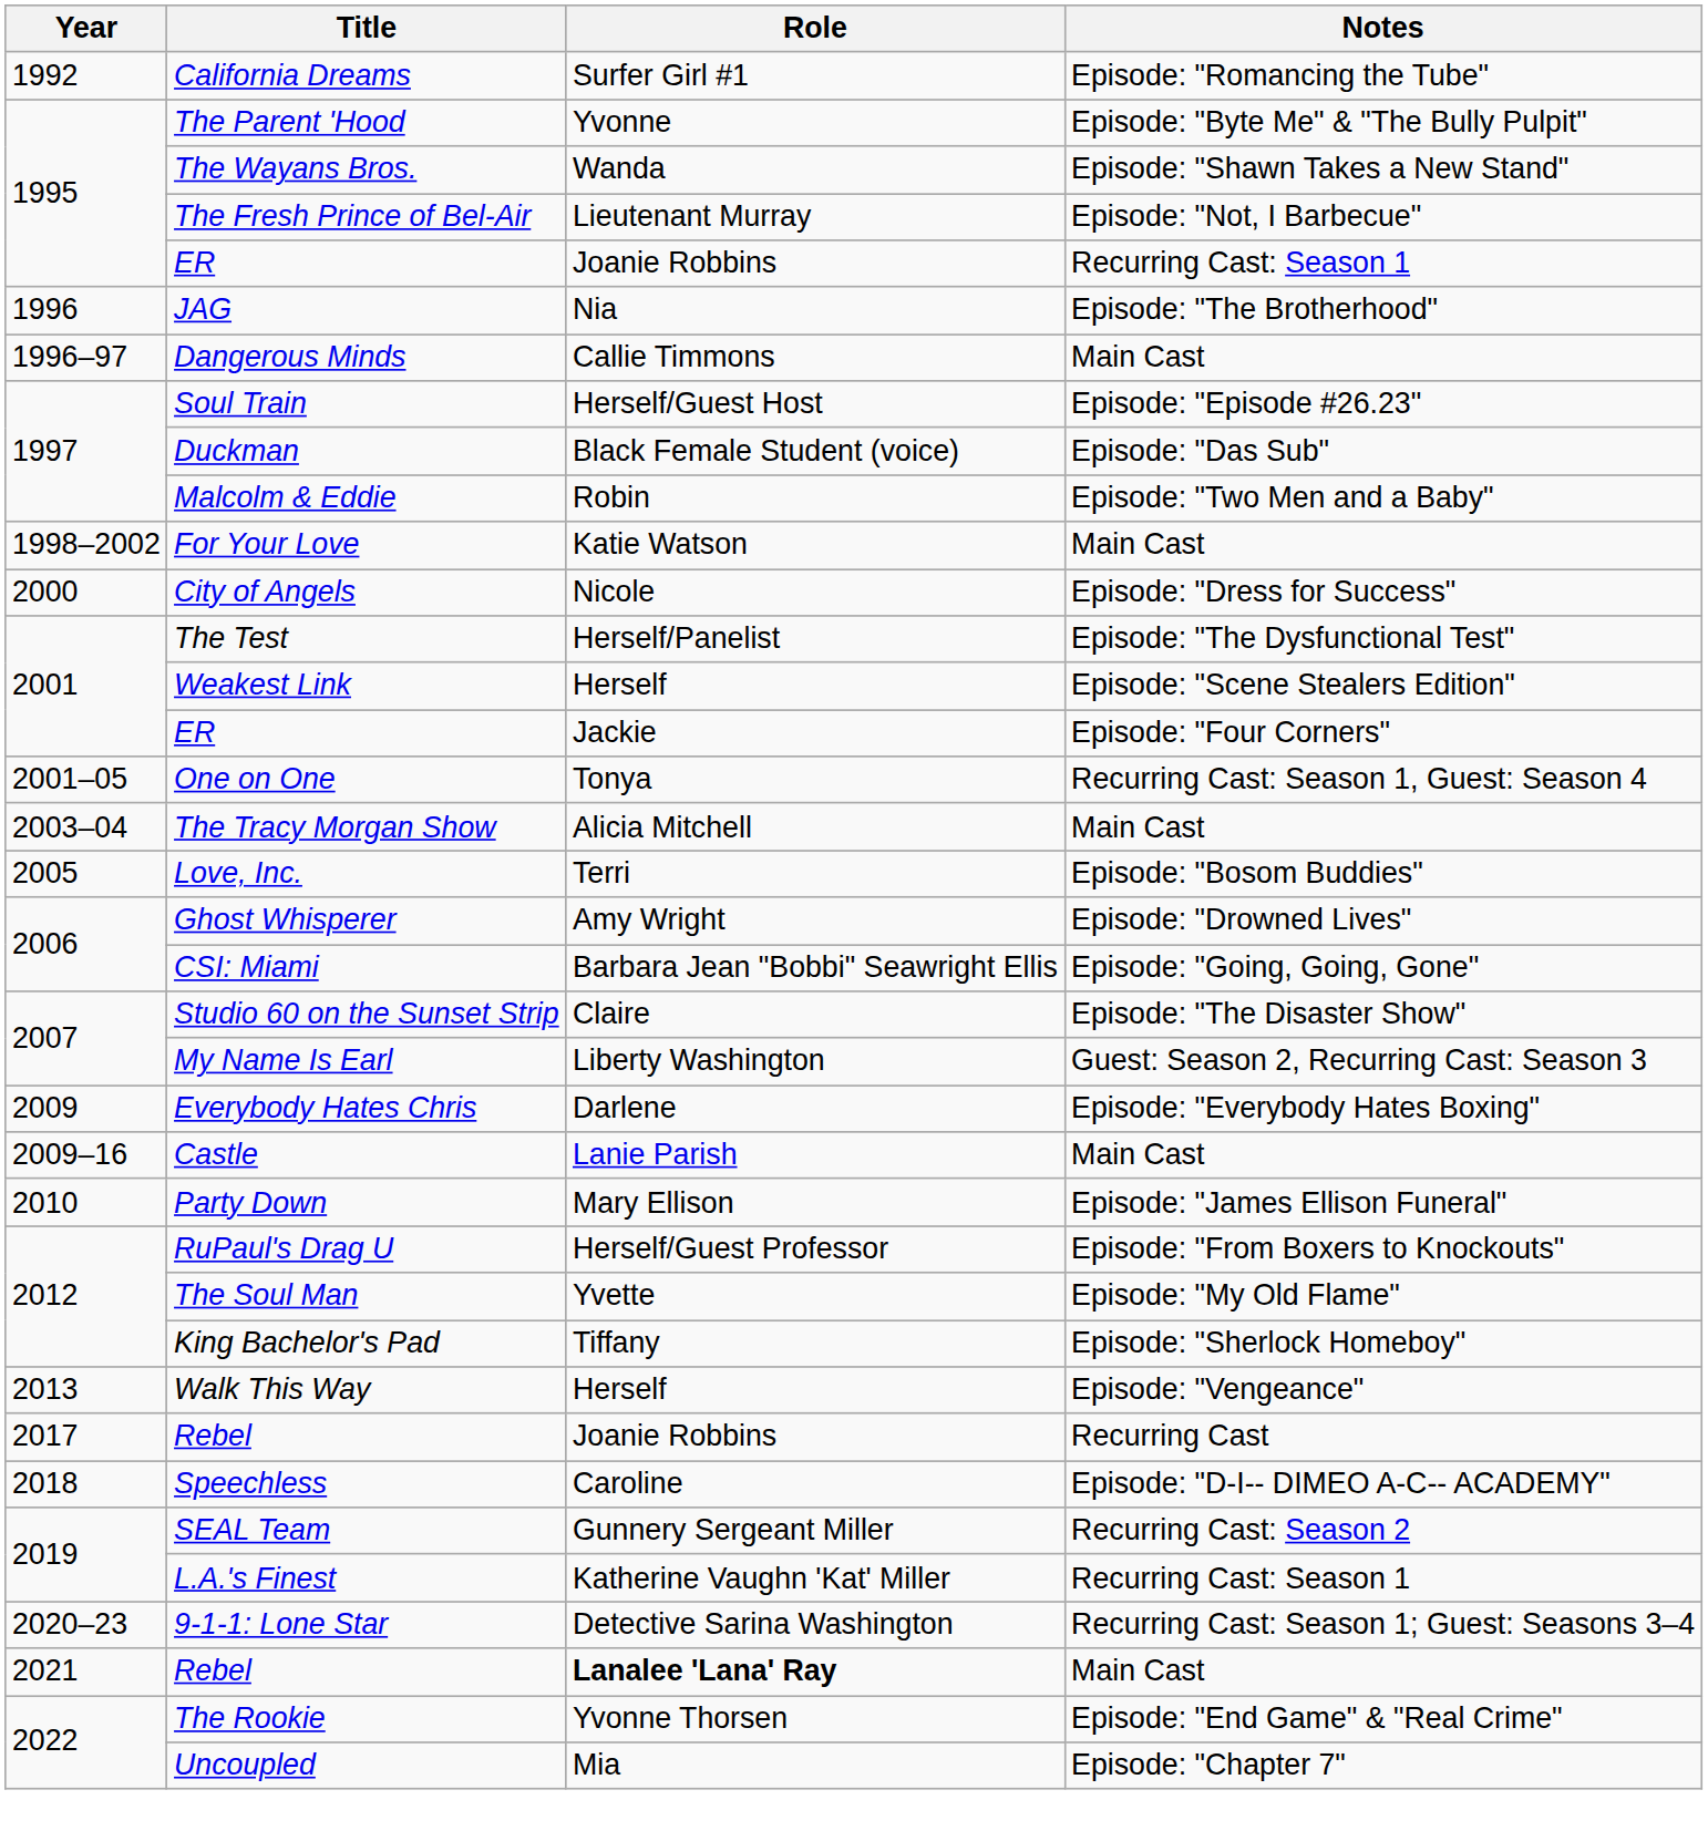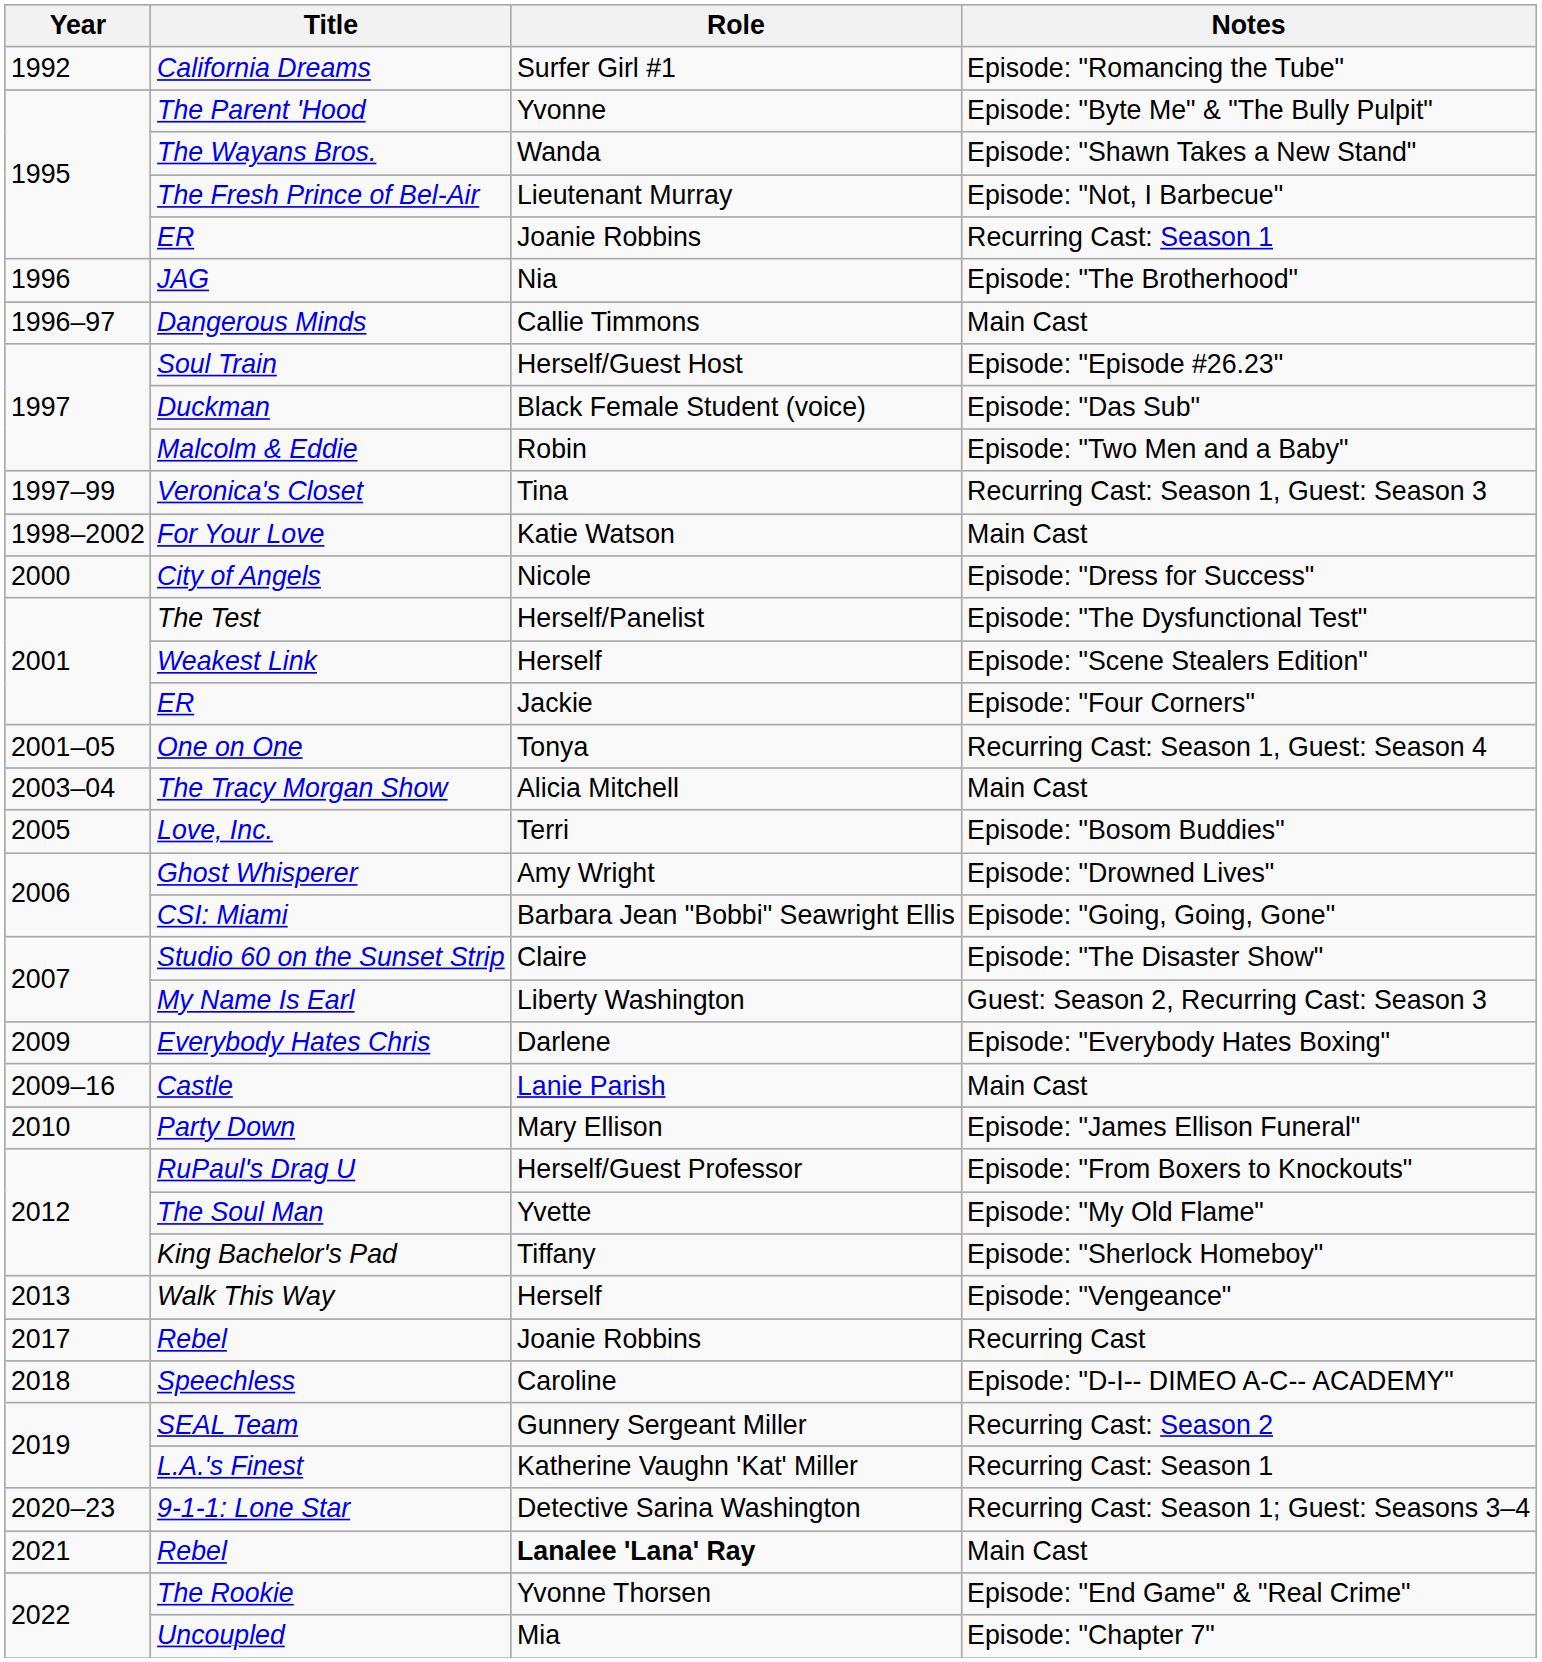+ row: 1997–99 | Veronica's Closet | Tina | Recurring Cast: Season 1, Guest: Season 3
